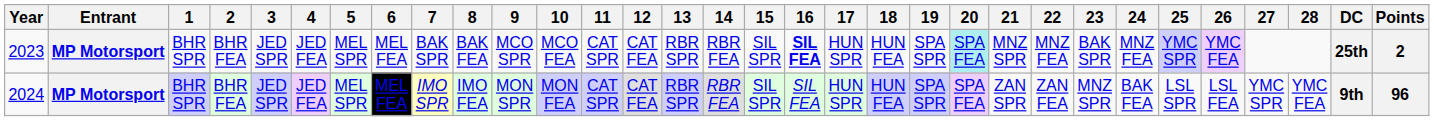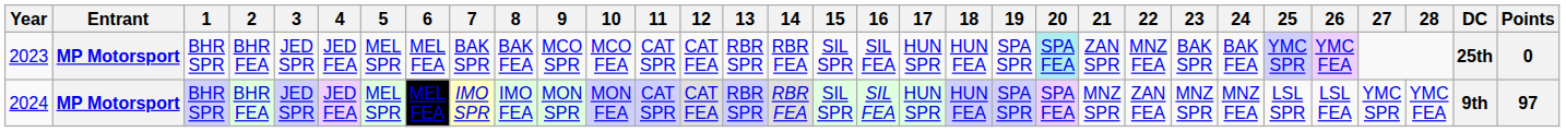2023 | 16: bold -> normal
2023 | 21: MNZ SPR -> ZAN SPR
2023 | 24: MNZ FEA -> BAK FEA
2023 | Points: 2 -> 0
2024 | 21: ZAN SPR -> MNZ SPR
2024 | 24: BAK FEA -> MNZ FEA
2024 | Points: 96 -> 97
